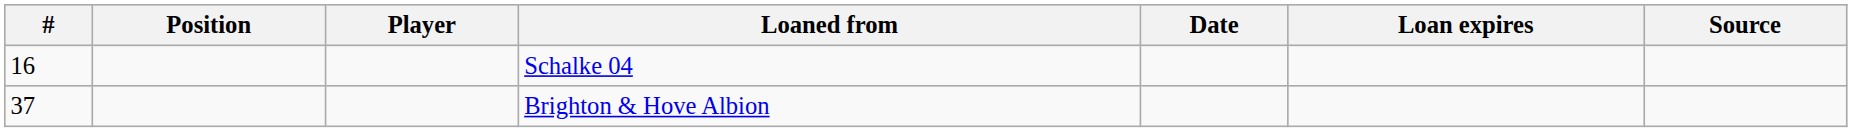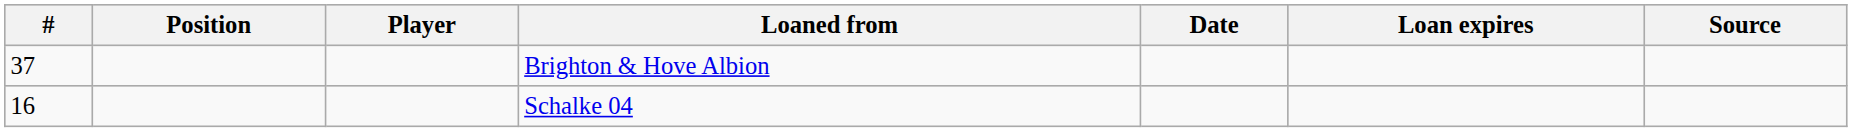rows swapped: Schalke 04 <-> Brighton & Hove Albion
